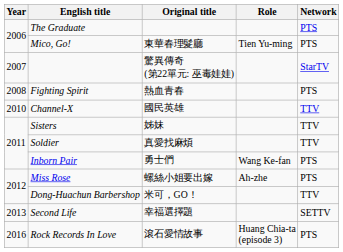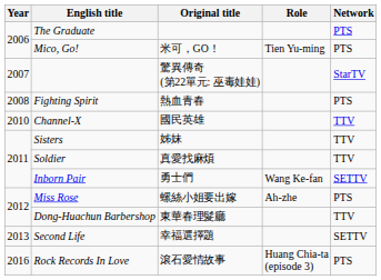Mico, Go! | Original title: 東華春理髮廳 -> 米可，GO！
Inborn Pair | Network: PTS -> SETTV
Dong-Huachun Barbershop | Original title: 米可，GO！ -> 東華春理髮廳
